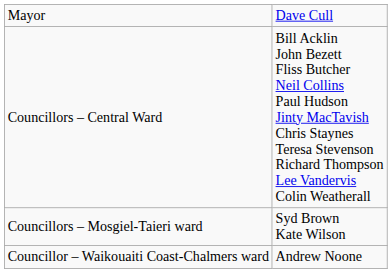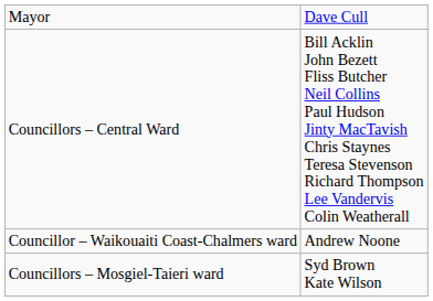rows swapped: Councillors – Mosgiel-Taieri ward <-> Councillor – Waikouaiti Coast-Chalmers ward
